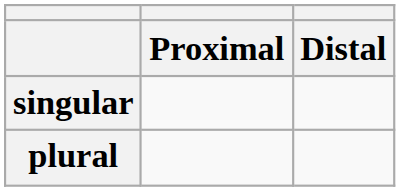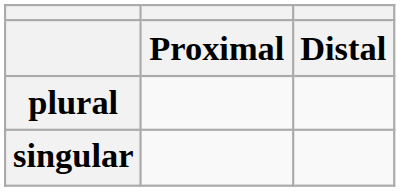rows swapped: singular <-> plural
